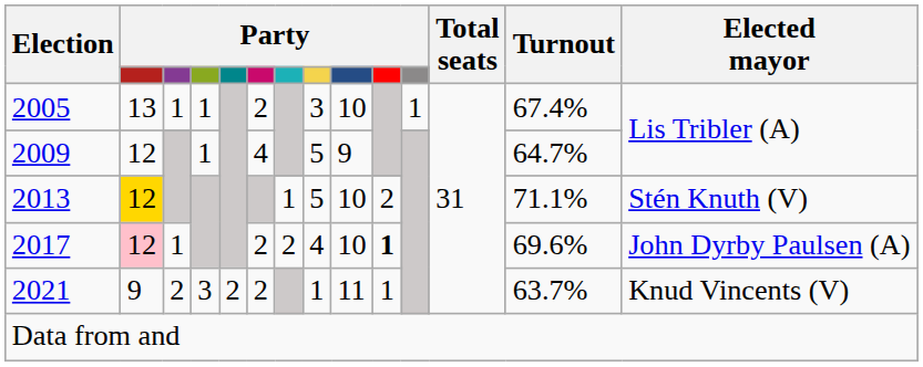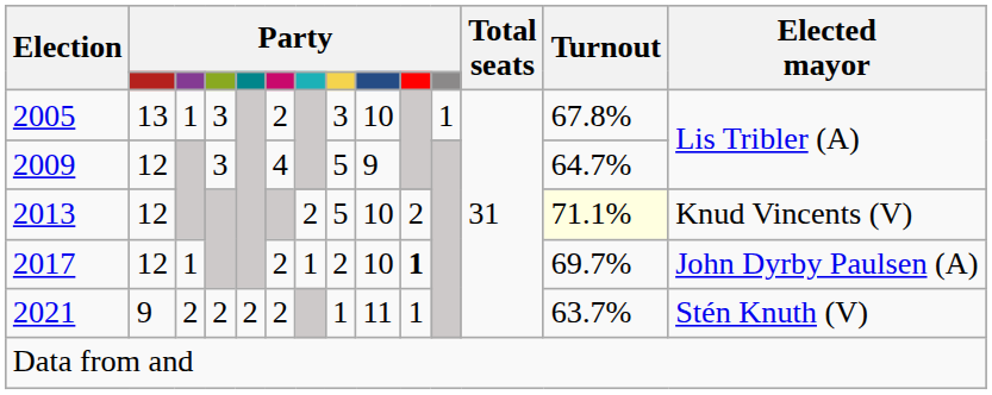2005 | column 4: 1 -> 3
2005 | Turnout: 67.4% -> 67.8%
2009 | column 4: 1 -> 3
2013 | column 2: gold background -> no background
2013 | column 7: 1 -> 2
2013 | Turnout: no background -> lightyellow background
2013 | Elected mayor: Stén Knuth (V) -> Knud Vincents (V)
2017 | column 2: pink background -> no background
2017 | column 7: 2 -> 1
2017 | column 8: 4 -> 2
2017 | Turnout: 69.6% -> 69.7%
2021 | column 4: 3 -> 2
2021 | Elected mayor: Knud Vincents (V) -> Stén Knuth (V)
